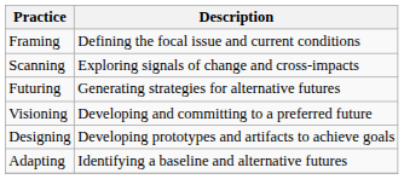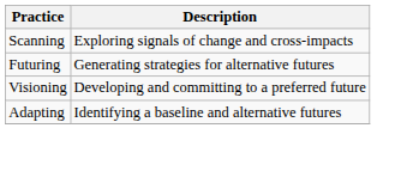- row: Framing | Defining the focal issue and current conditions
- row: Designing | Developing prototypes and artifacts to achieve goals
